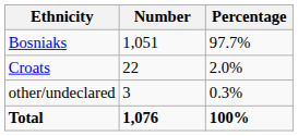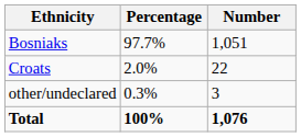columns swapped: Number <-> Percentage
